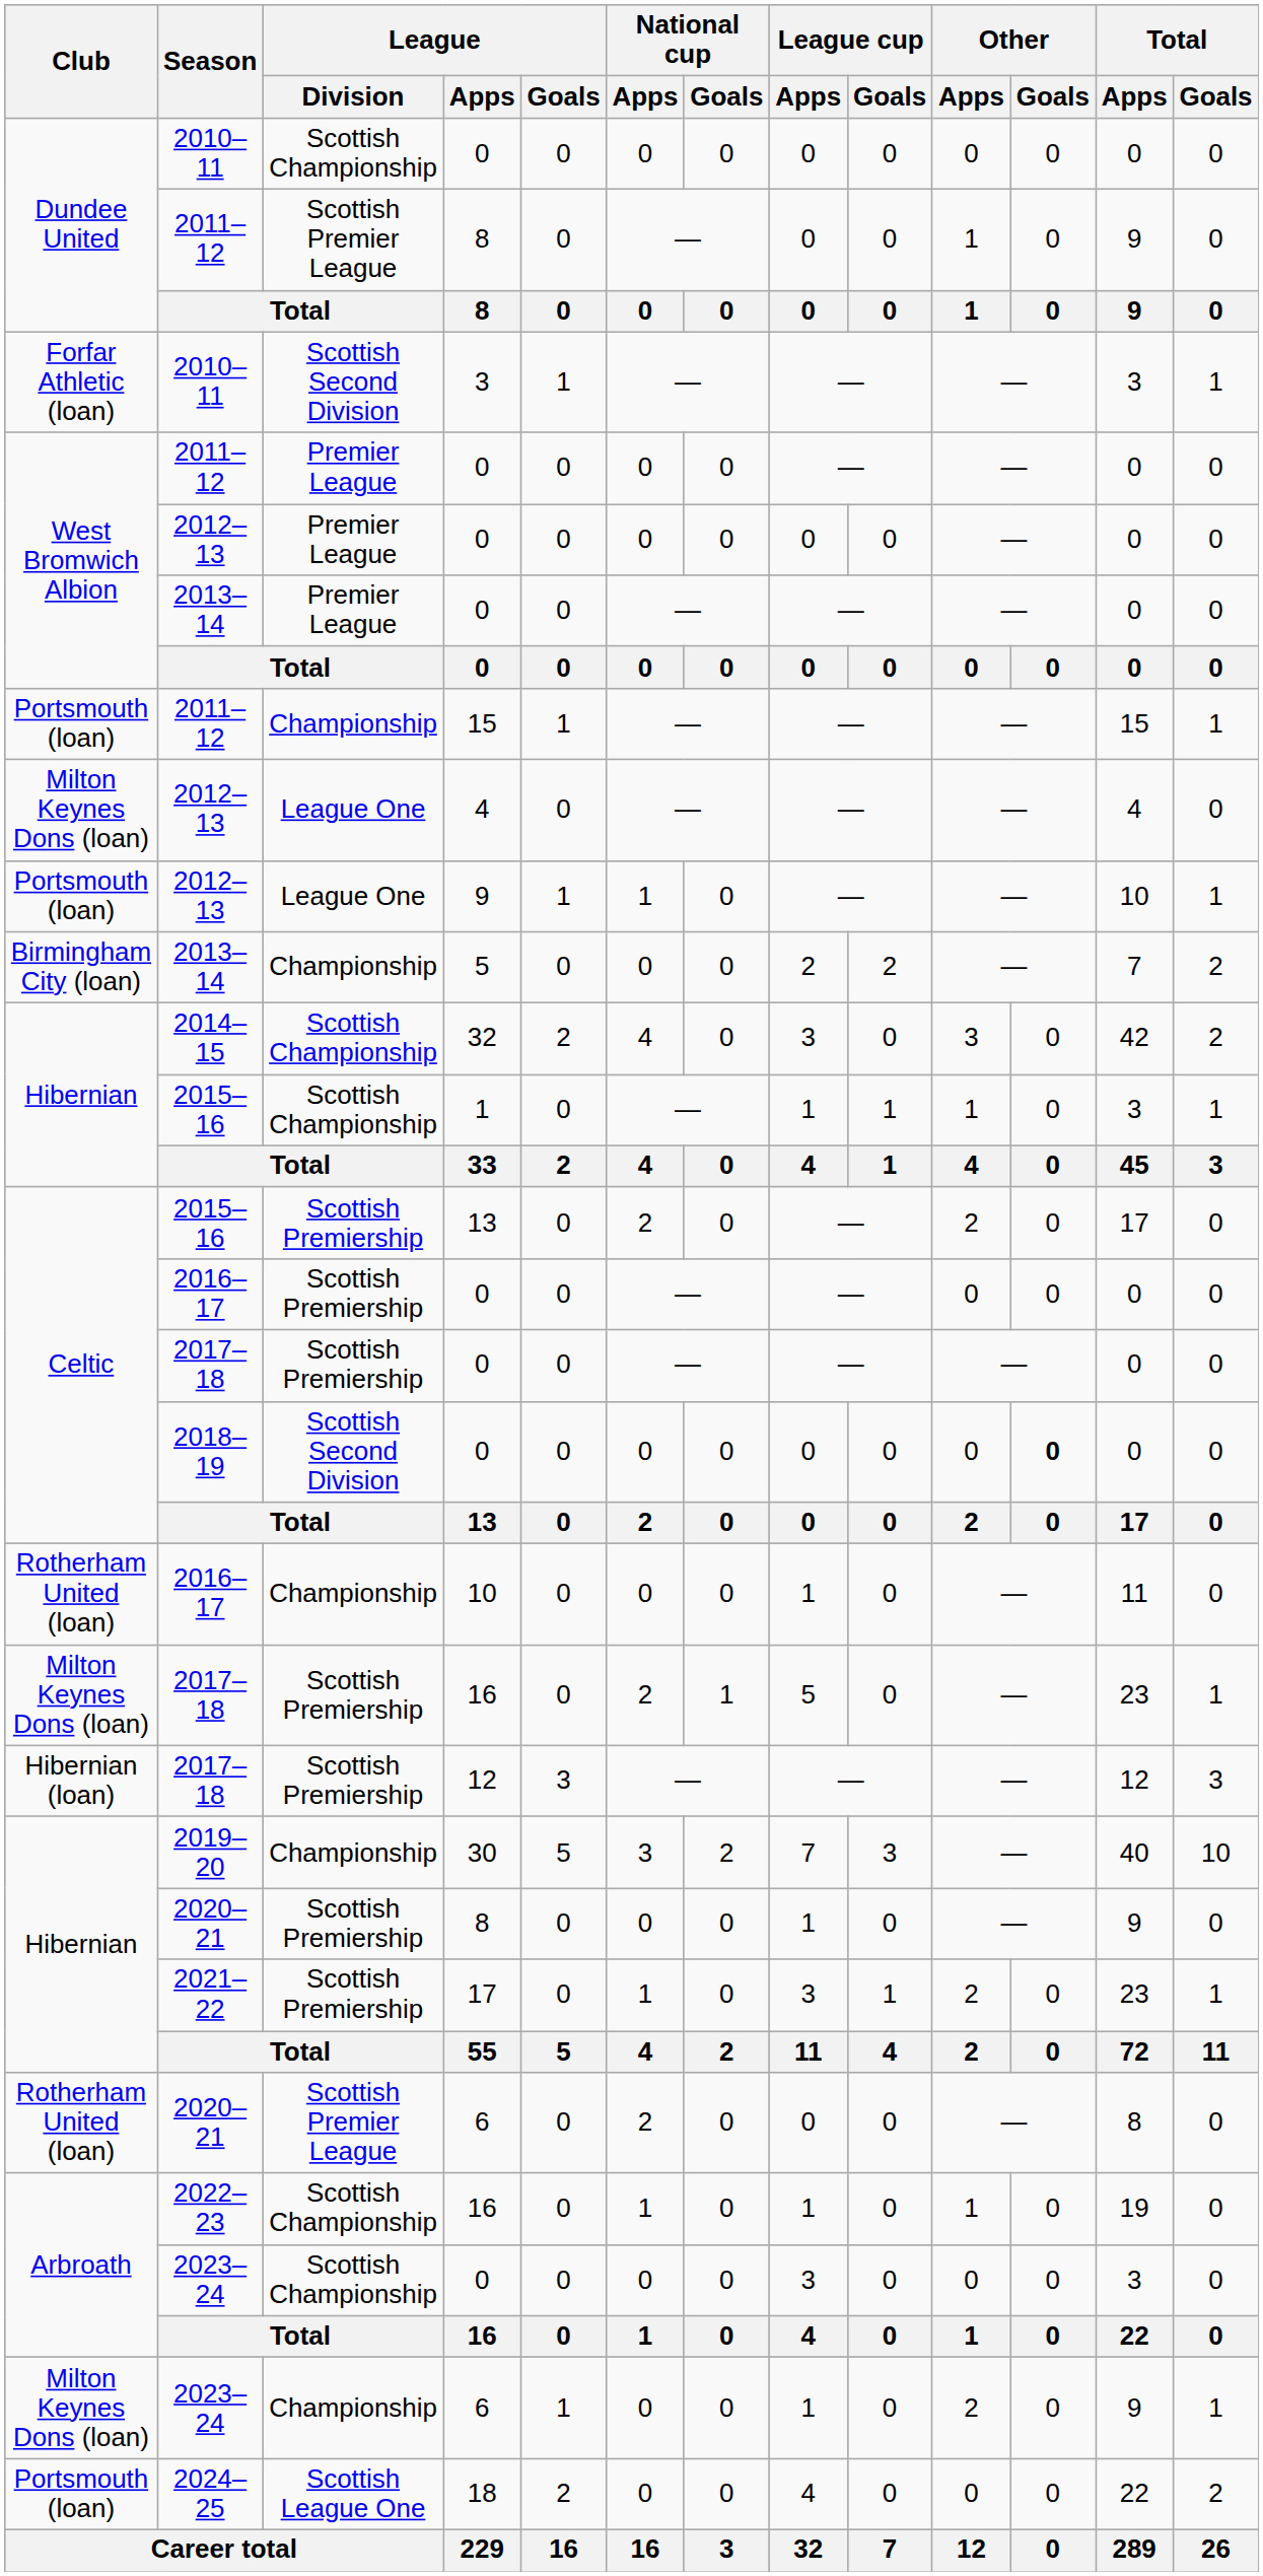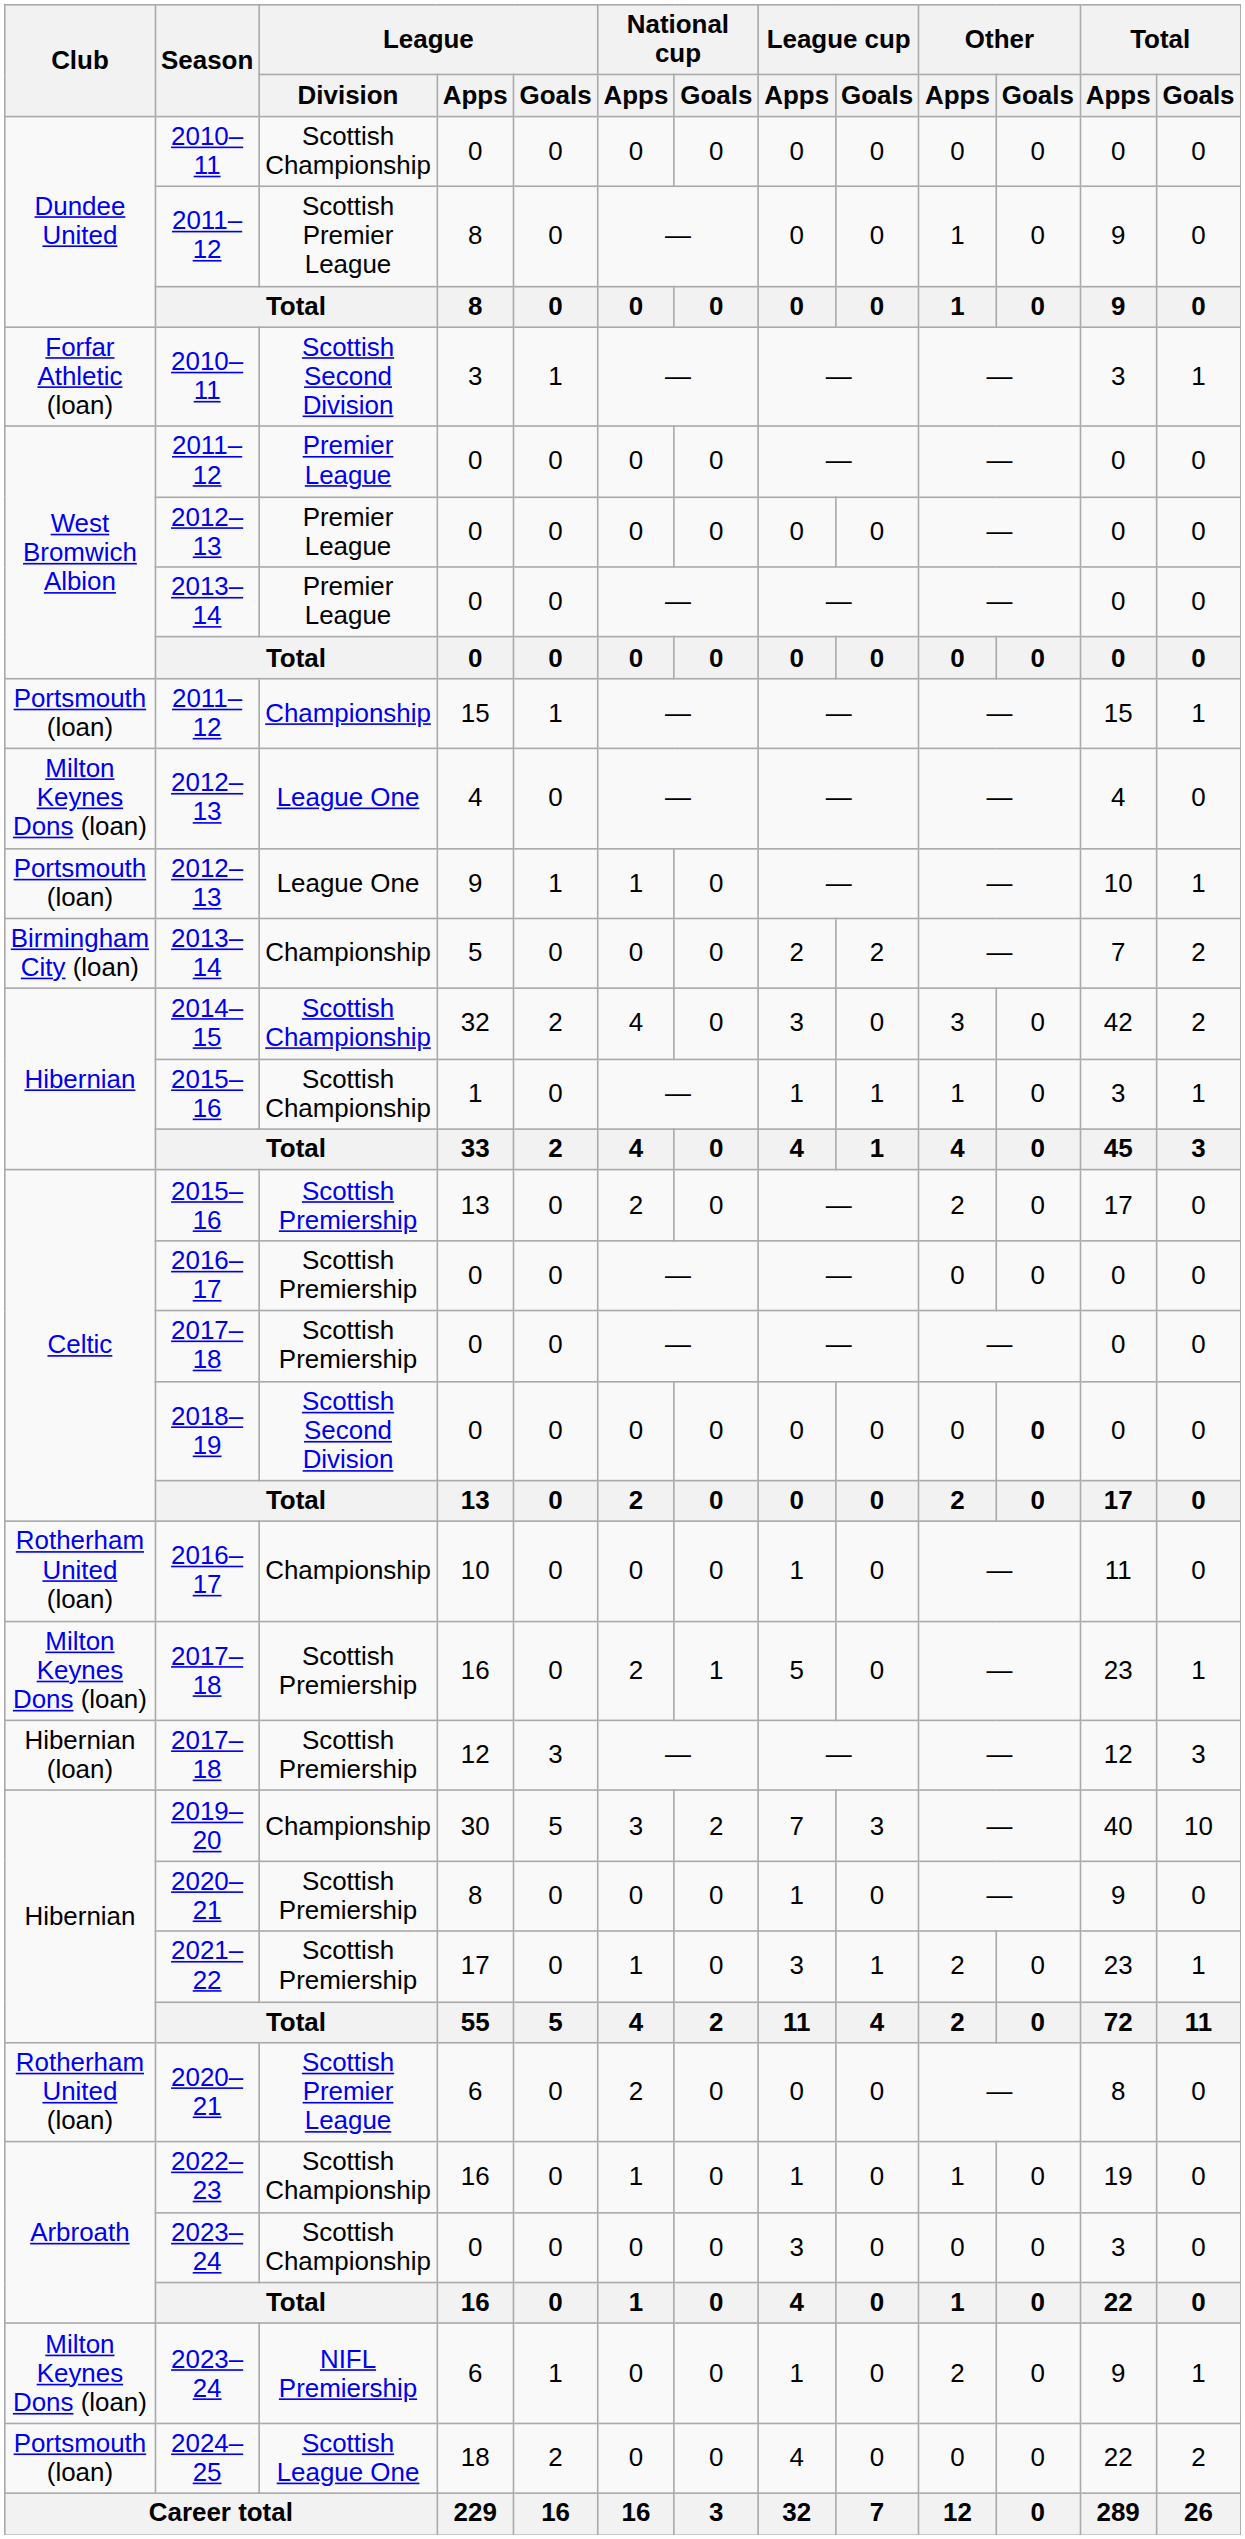2023–24 / 6 | League / Division: Championship -> NIFL Premiership
